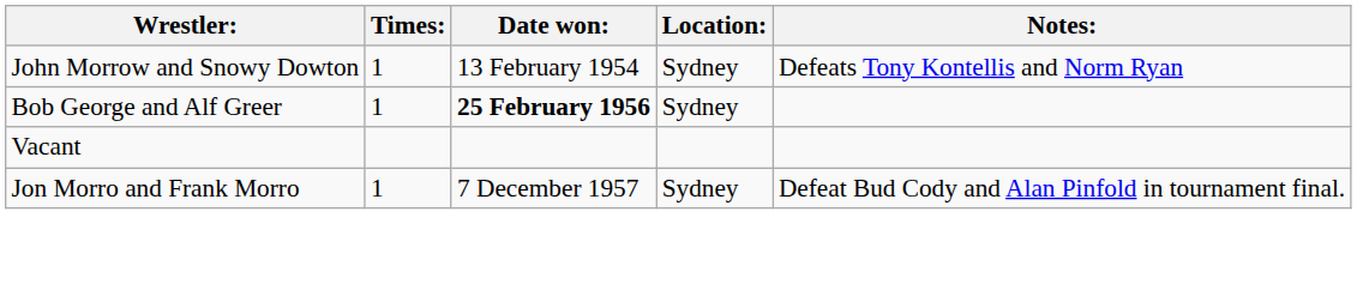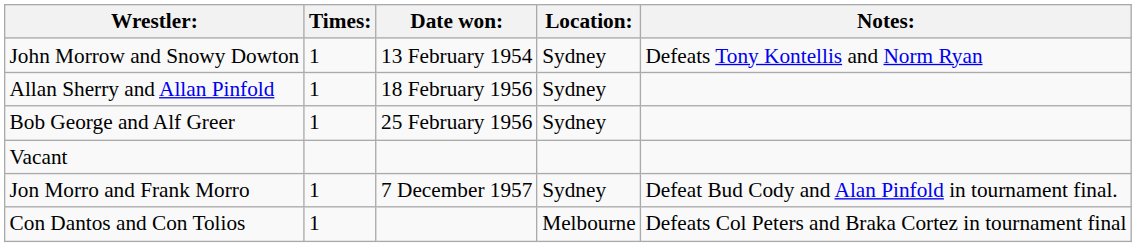+ row: Allan Sherry and Allan Pinfold | 1 | 18 February 1956 | Sydney
Bob George and Alf Greer | Date won:: bold -> normal
+ row: Con Dantos and Con Tolios | 1 | Melbourne | Defeats Col Peters and Braka Cortez in tournament final
